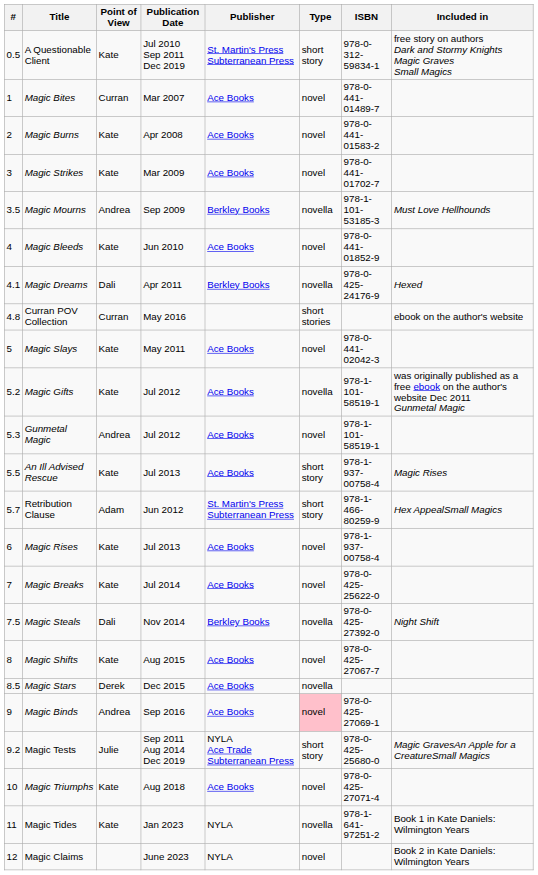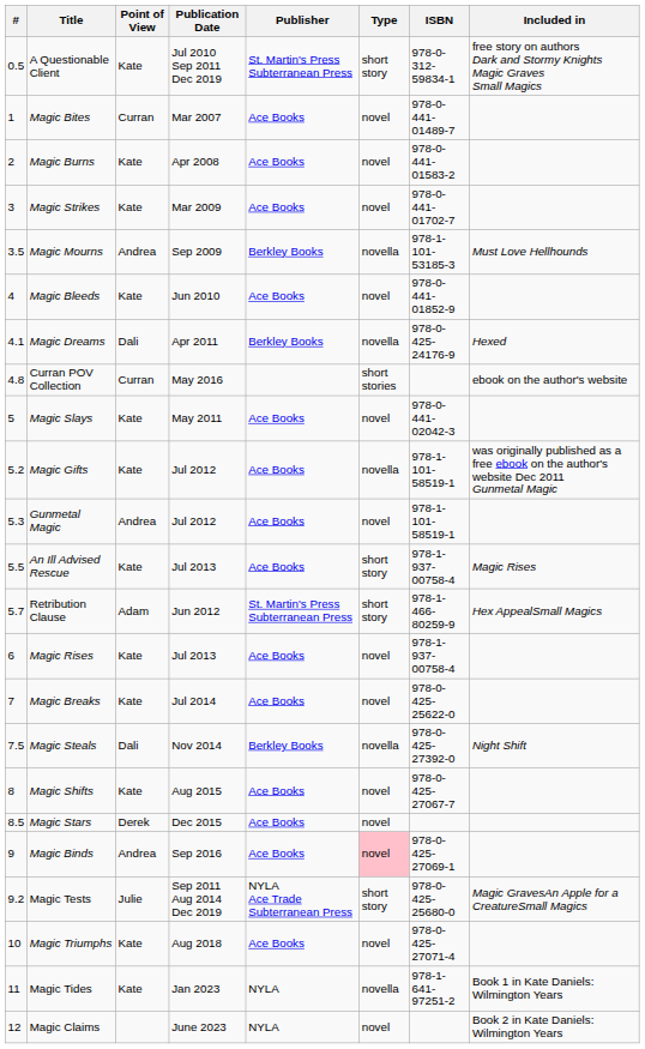Magic Stars | Type: novella -> novel
